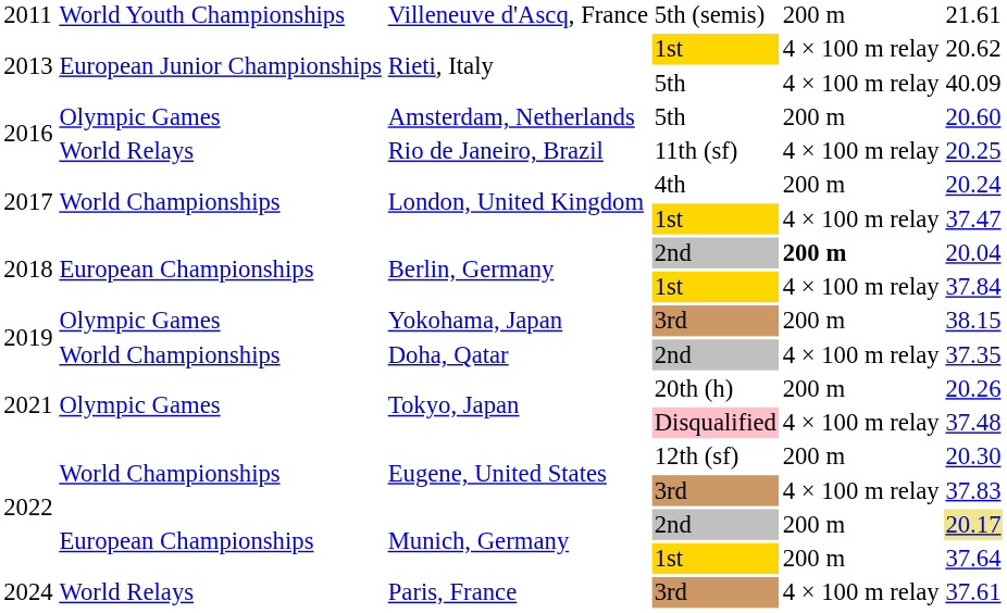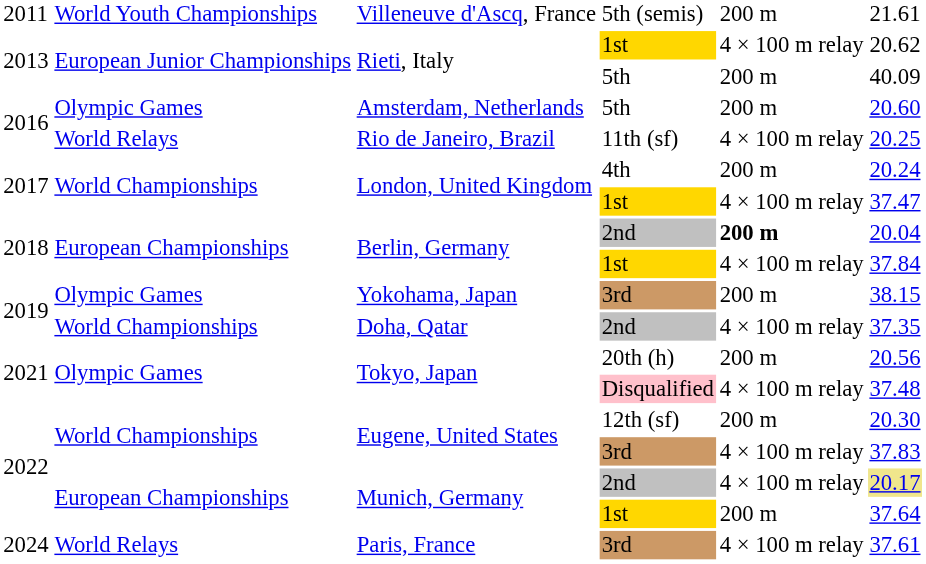Rieti, Italy / 5th | column 5: 4 × 100 m relay -> 200 m
Tokyo, Japan / 20th (h) | column 6: 20.26 -> 20.56
Munich, Germany / 2nd | column 5: 200 m -> 4 × 100 m relay
